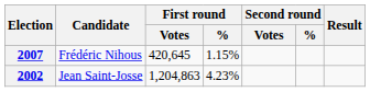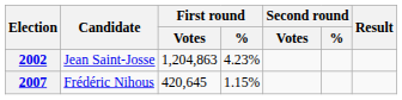rows swapped: 2002 <-> 2007
